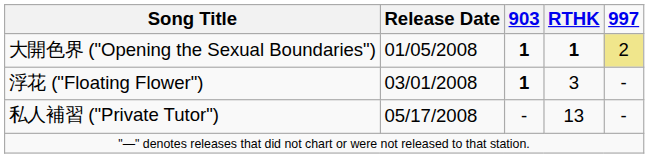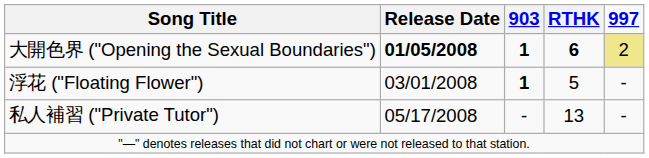大開色界 ("Opening the Sexual Boundaries") | Release Date: normal -> bold
大開色界 ("Opening the Sexual Boundaries") | RTHK: 1 -> 6
浮花 ("Floating Flower") | RTHK: 3 -> 5
